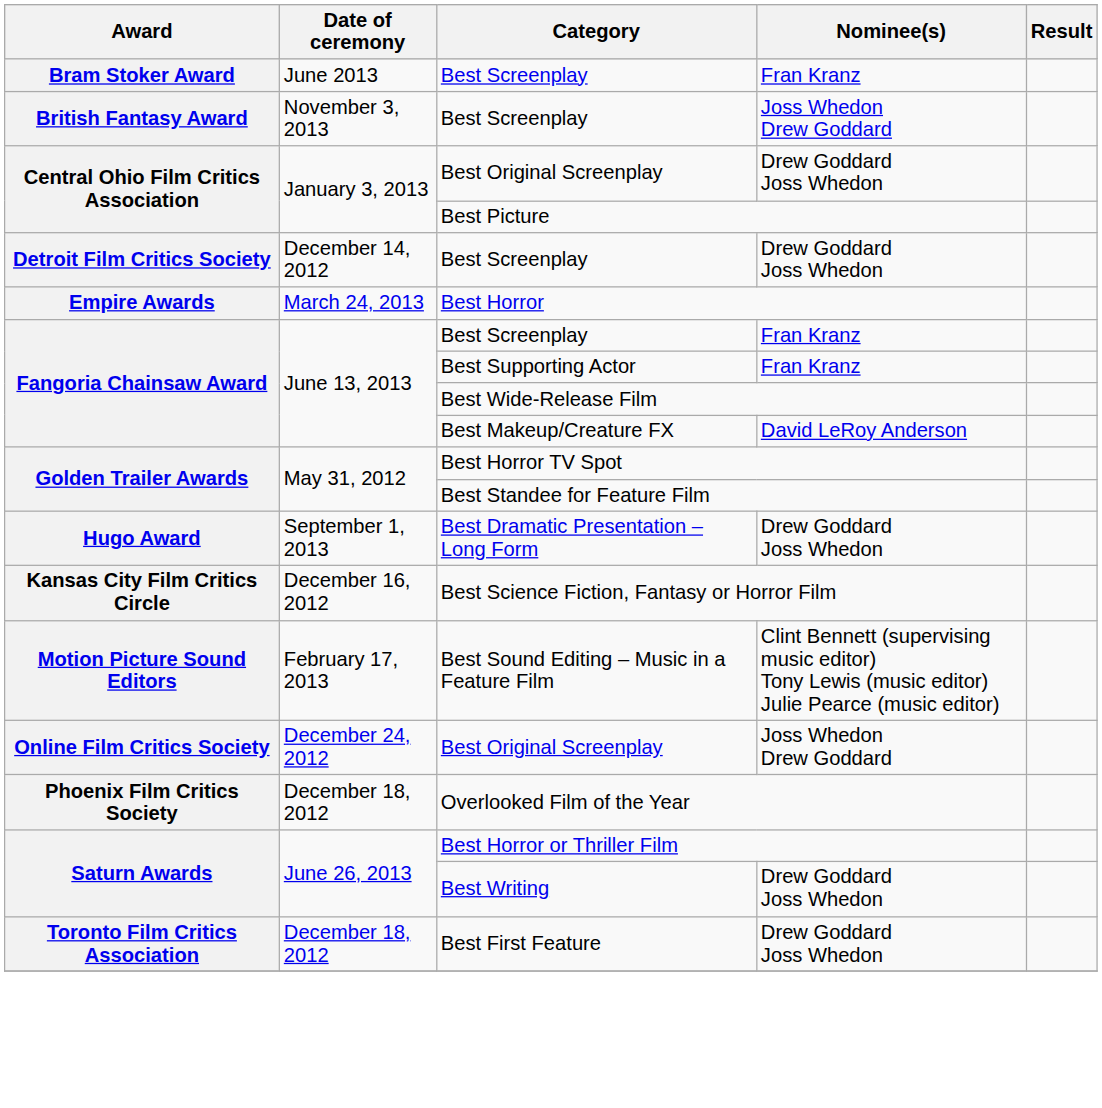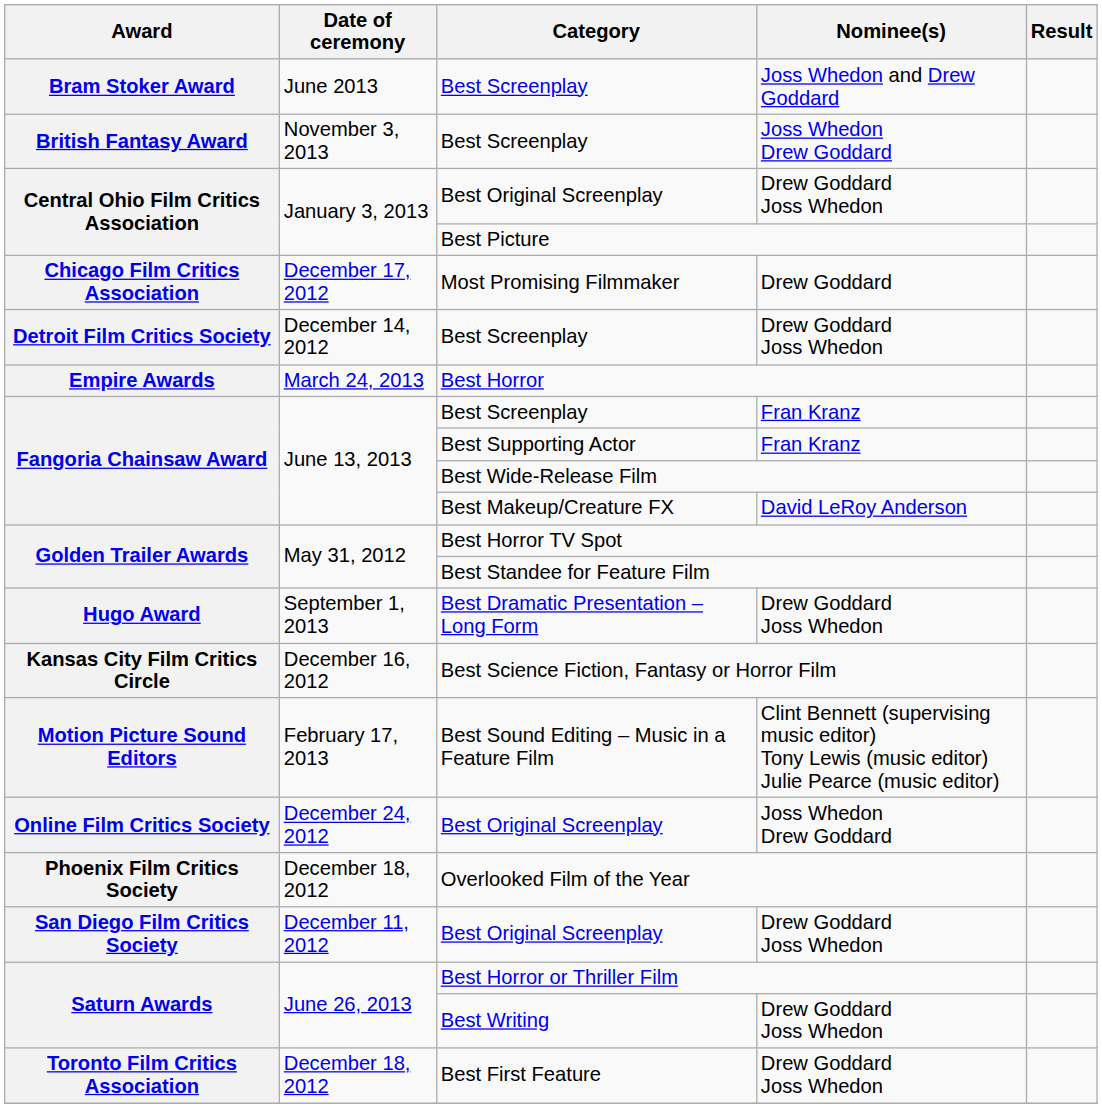Bram Stoker Award / Best Screenplay | Nominee(s): Fran Kranz -> Joss Whedon and Drew Goddard
+ row: Chicago Film Critics Association | December 17, 2012 | Most Promising Filmmaker | Drew Goddard
+ row: San Diego Film Critics Society | December 11, 2012 | Best Original Screenplay | Drew Goddard Joss Whedon
